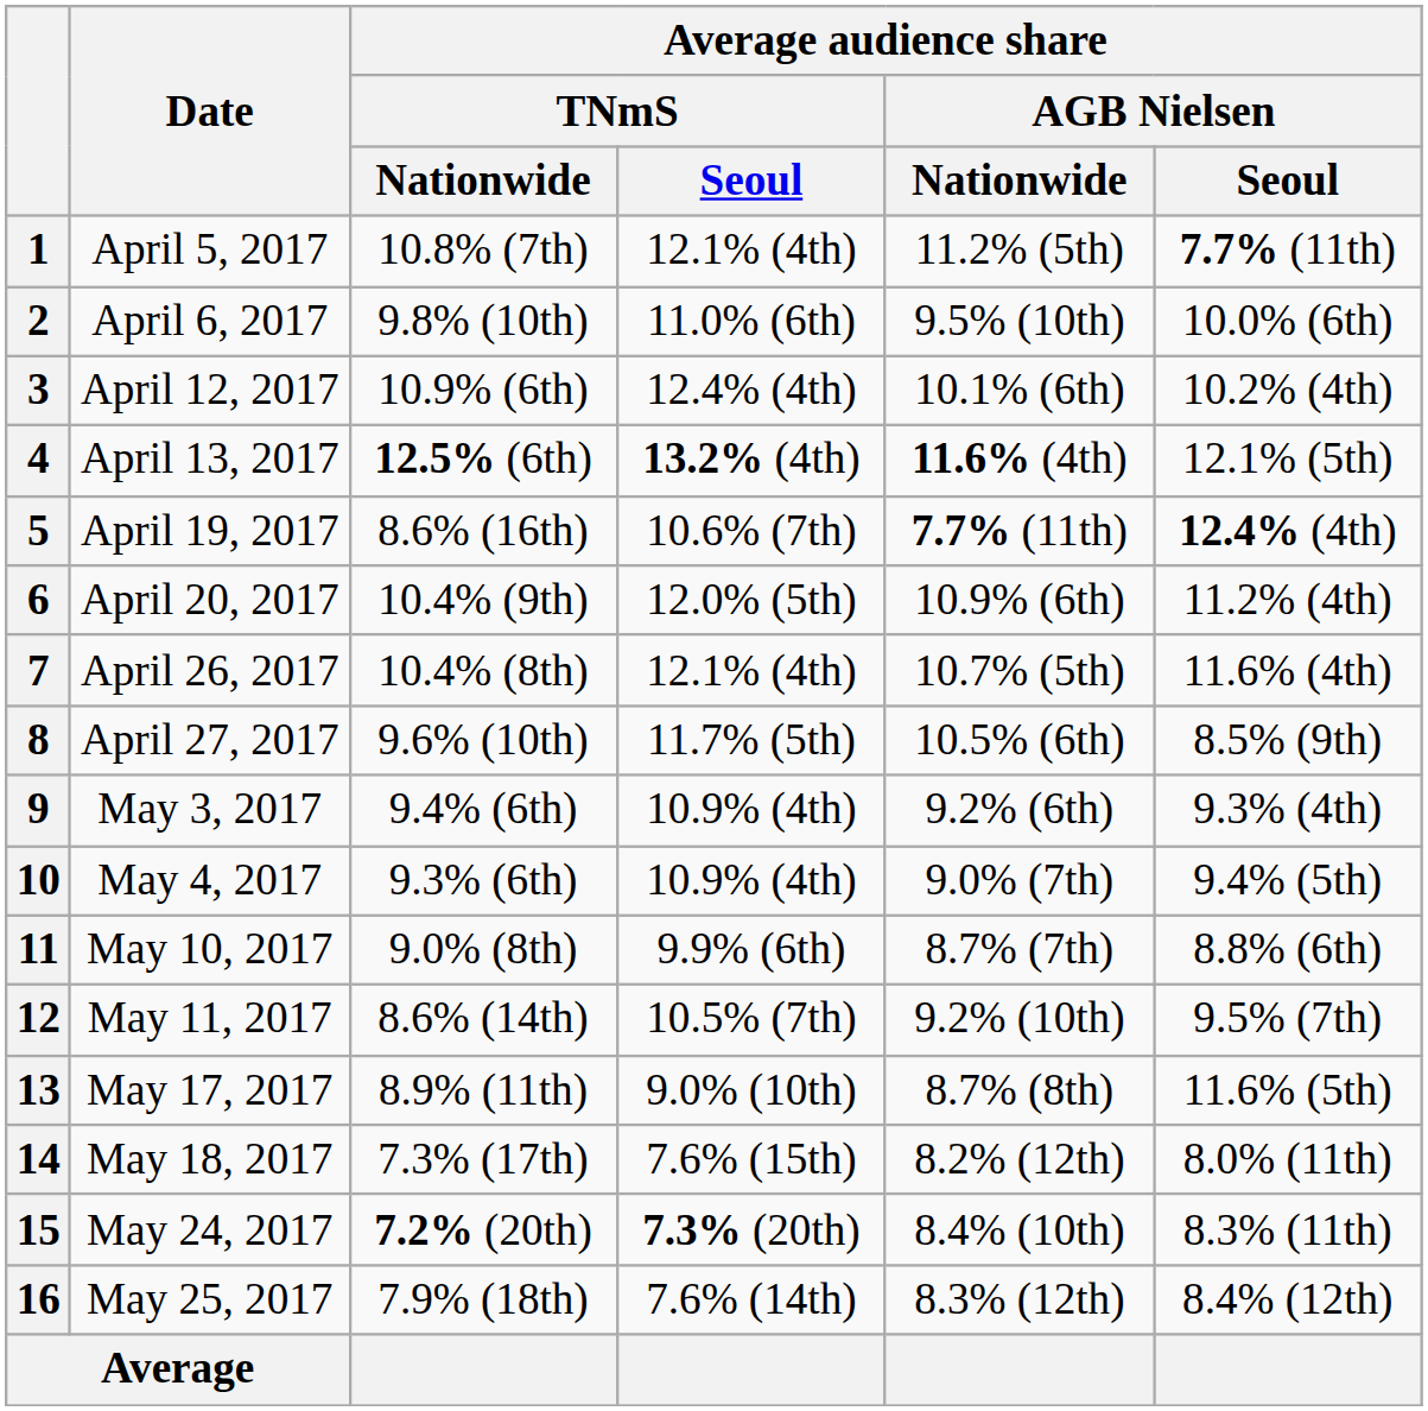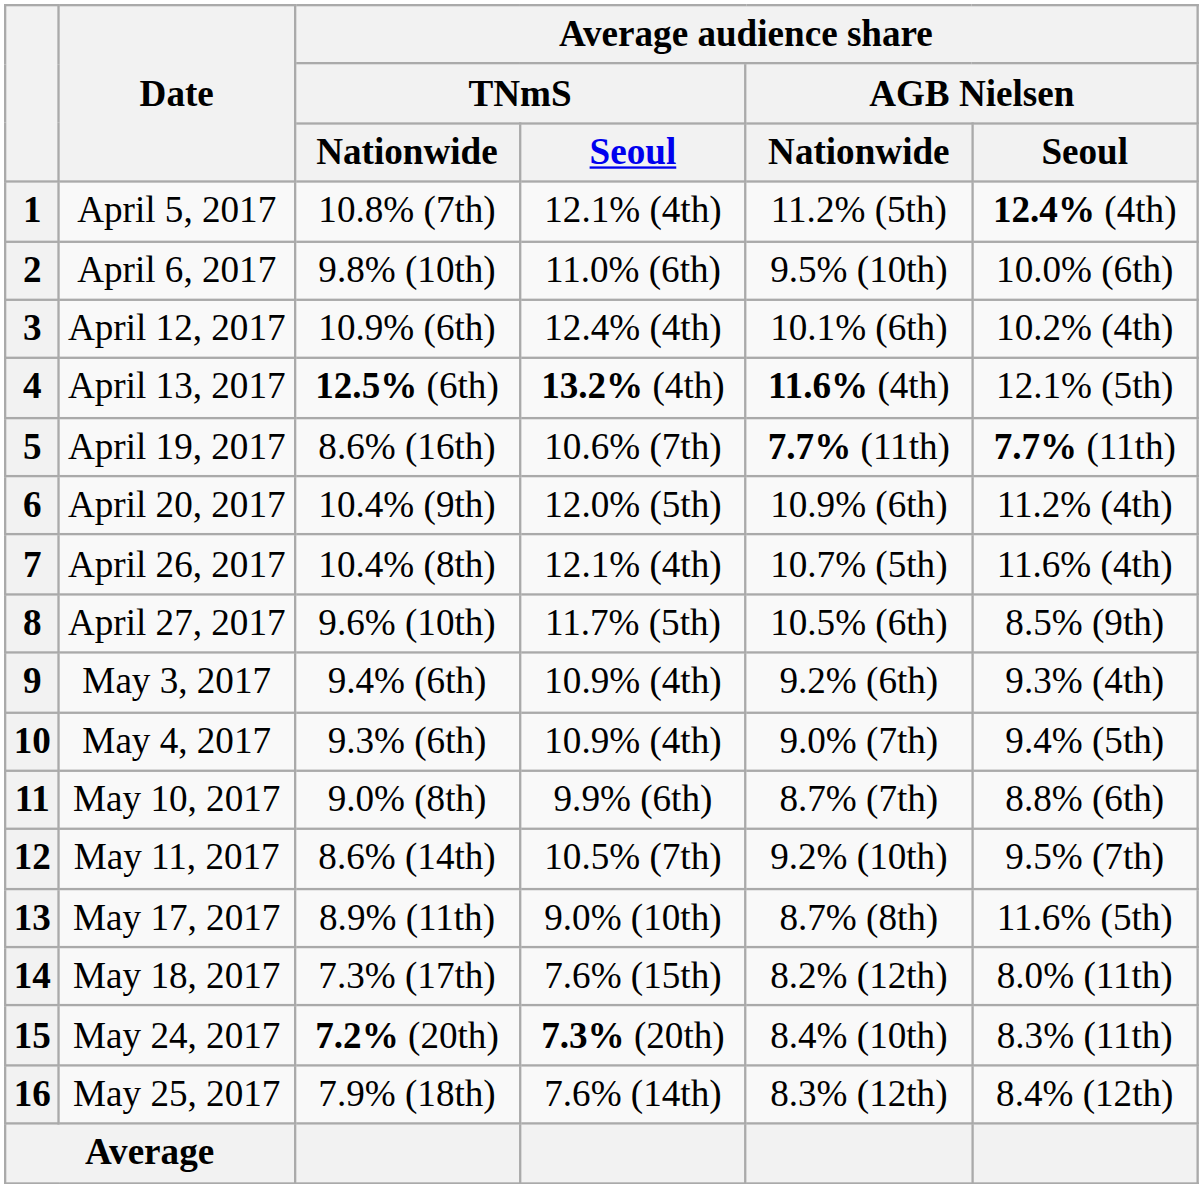1 | Average audience share / AGB Nielsen / Seoul: 7.7% (11th) -> 12.4% (4th)
5 | Average audience share / AGB Nielsen / Seoul: 12.4% (4th) -> 7.7% (11th)
